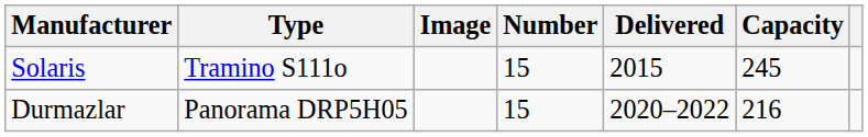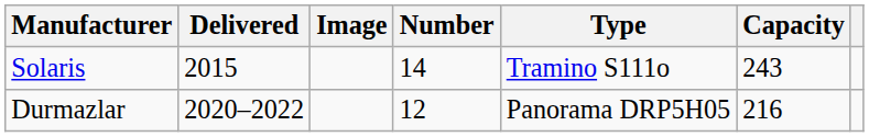columns swapped: Type <-> Delivered
Solaris | Number: 15 -> 14
Solaris | Capacity: 245 -> 243
Durmazlar | Number: 15 -> 12
